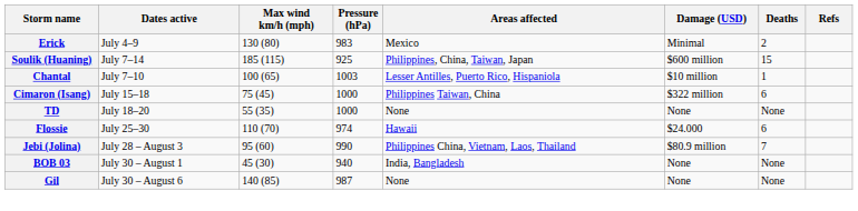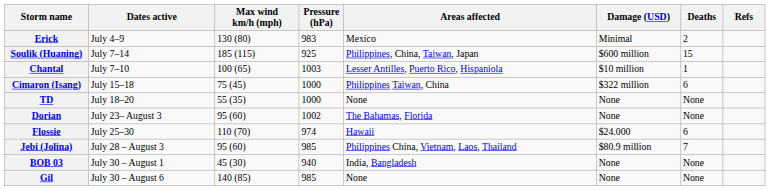+ row: Dorian | July 23– August 3 | 95 (60) | 1002 | The Bahamas, Florida | None | None
Jebi (Jolina) | Pressure (hPa): 990 -> 985
Gil | Pressure (hPa): 987 -> 985
